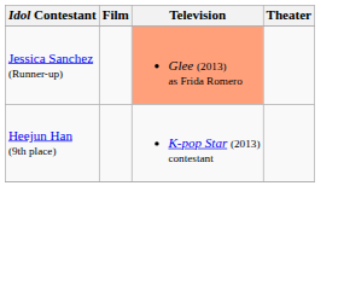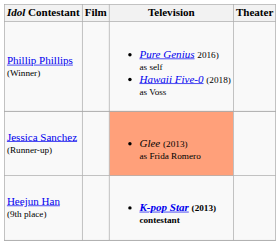+ row: Phillip Phillips (Winner) | Pure Genius 2016) as self Hawaii Five-0 (2018) as Voss
Heejun Han (9th place) | Television: normal -> bold
